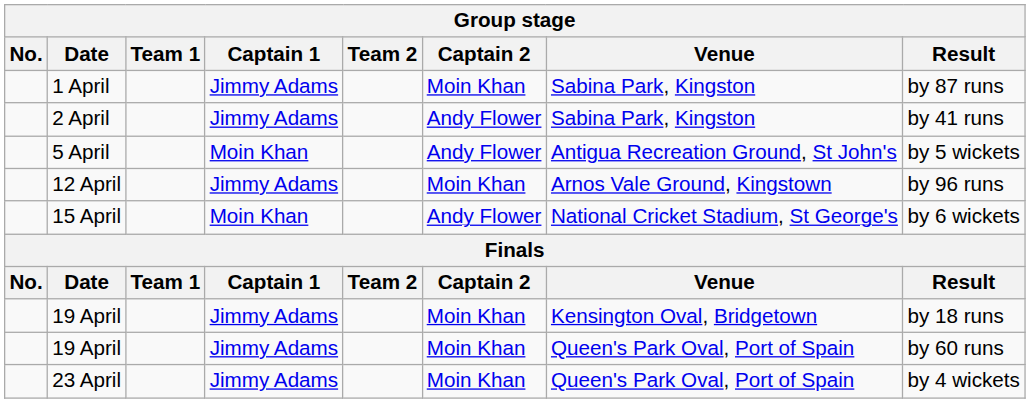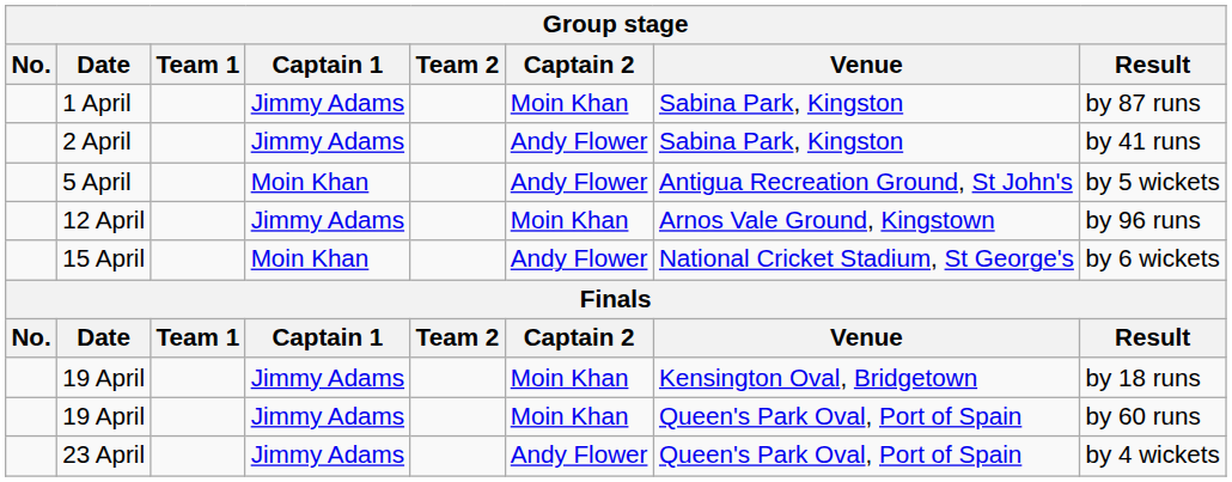23 April | Captain 2: Moin Khan -> Andy Flower
